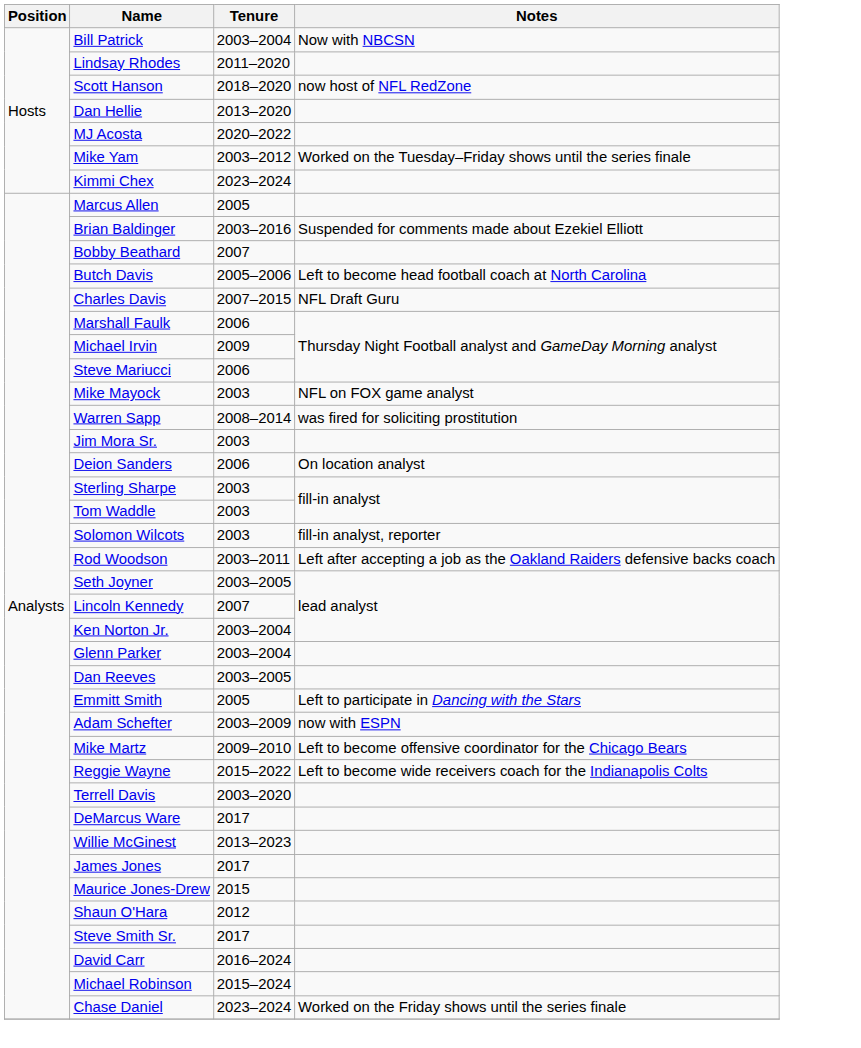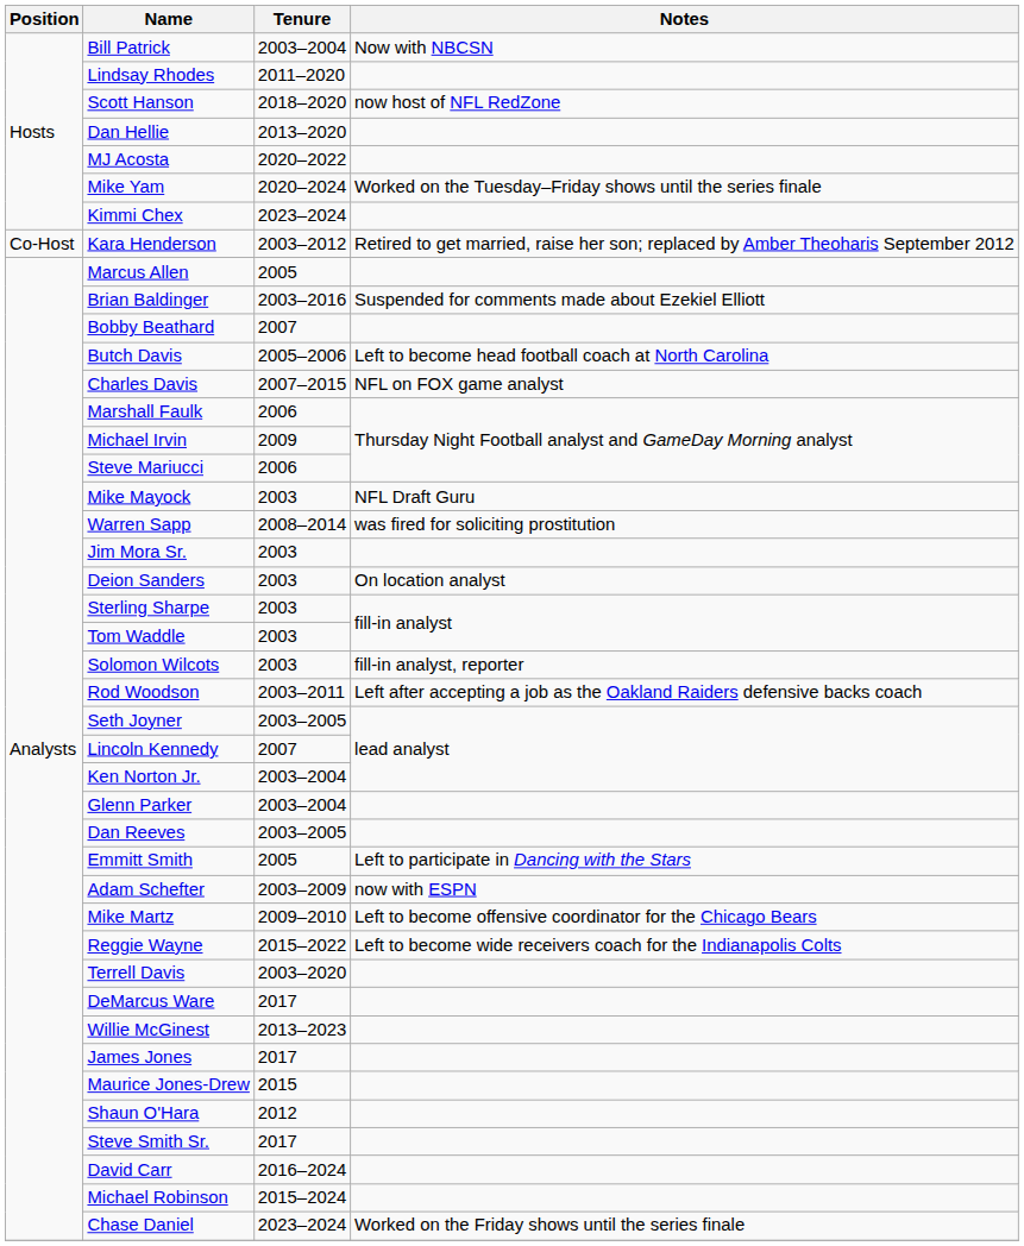Mike Yam | Tenure: 2003–2012 -> 2020–2024
+ row: Co-Host | Kara Henderson | 2003–2012 | Retired to get married, raise her son; replaced by Amber Theoharis September 2012
Charles Davis | Notes: NFL Draft Guru -> NFL on FOX game analyst
Mike Mayock | Notes: NFL on FOX game analyst -> NFL Draft Guru
Deion Sanders | Tenure: 2006 -> 2003
